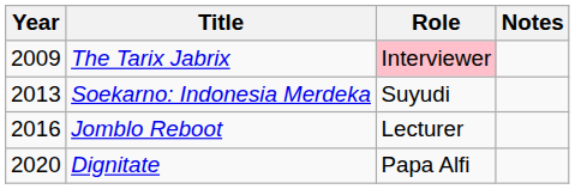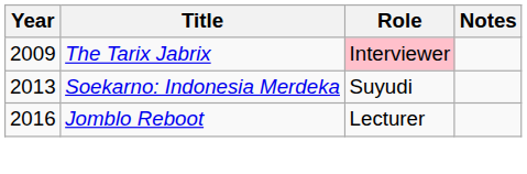- row: 2020 | Dignitate | Papa Alfi
